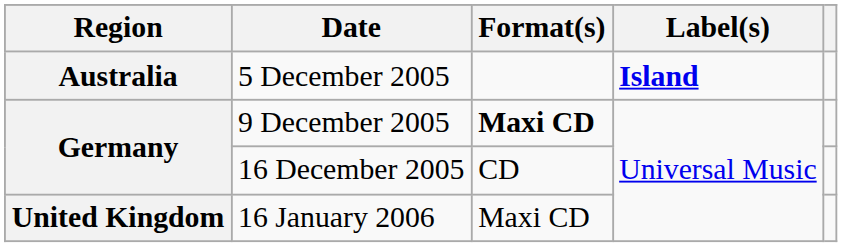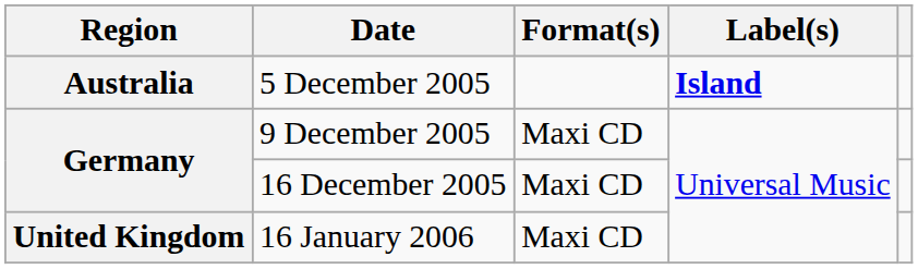9 December 2005 | Format(s): bold -> normal
16 December 2005 | Format(s): CD -> Maxi CD
